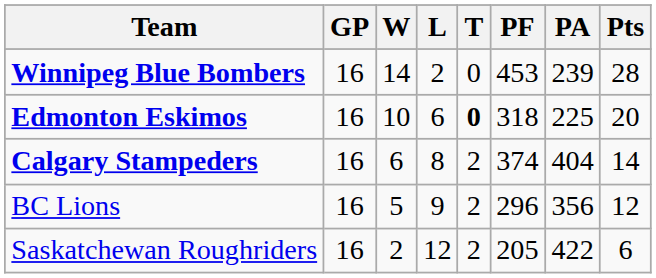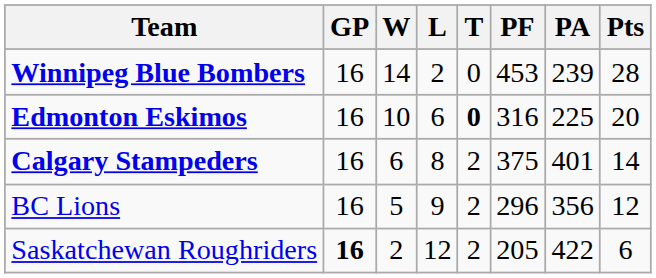Edmonton Eskimos | PF: 318 -> 316
Calgary Stampeders | PF: 374 -> 375
Calgary Stampeders | PA: 404 -> 401
Saskatchewan Roughriders | GP: normal -> bold
